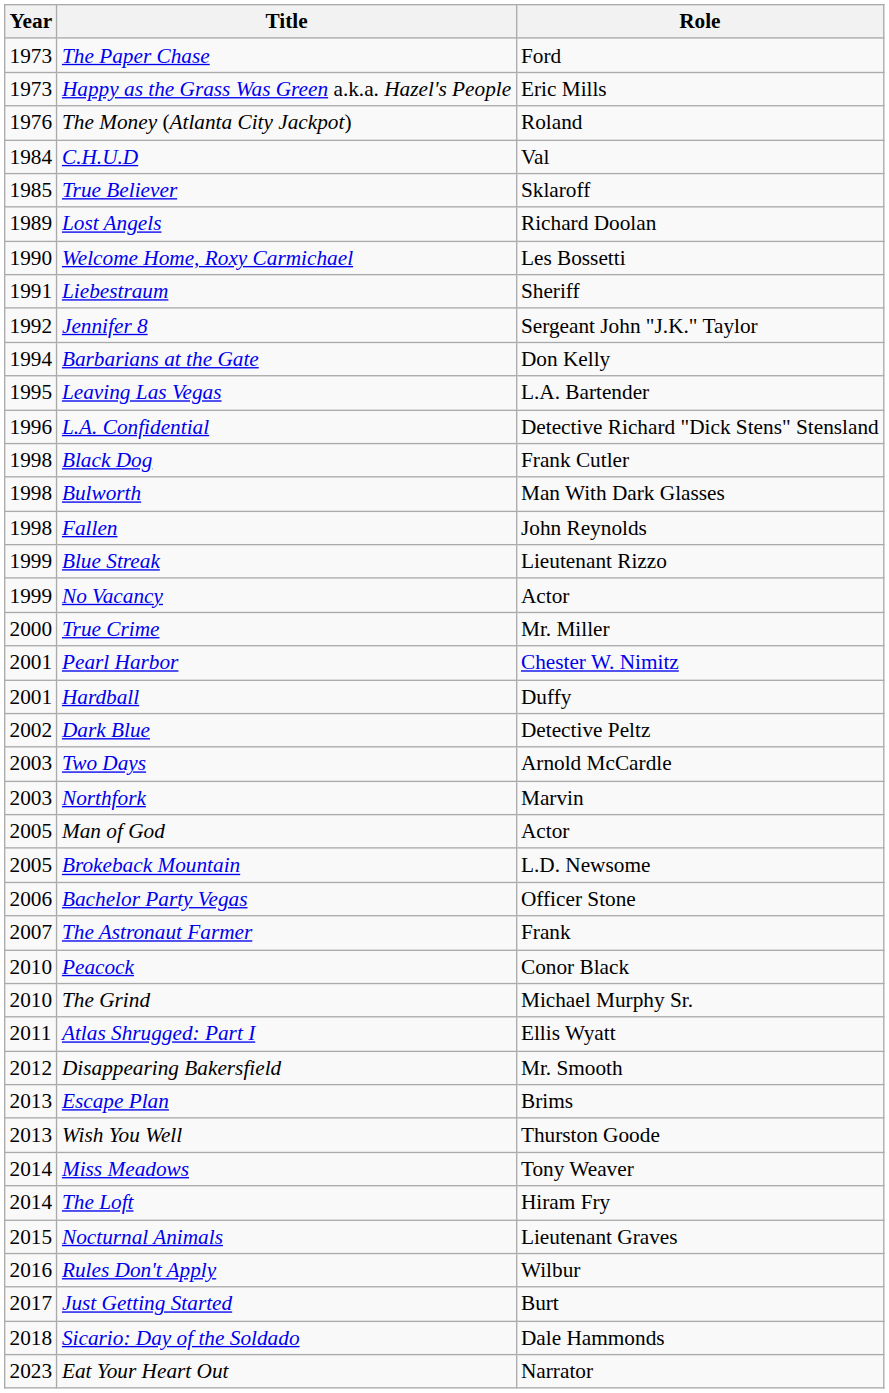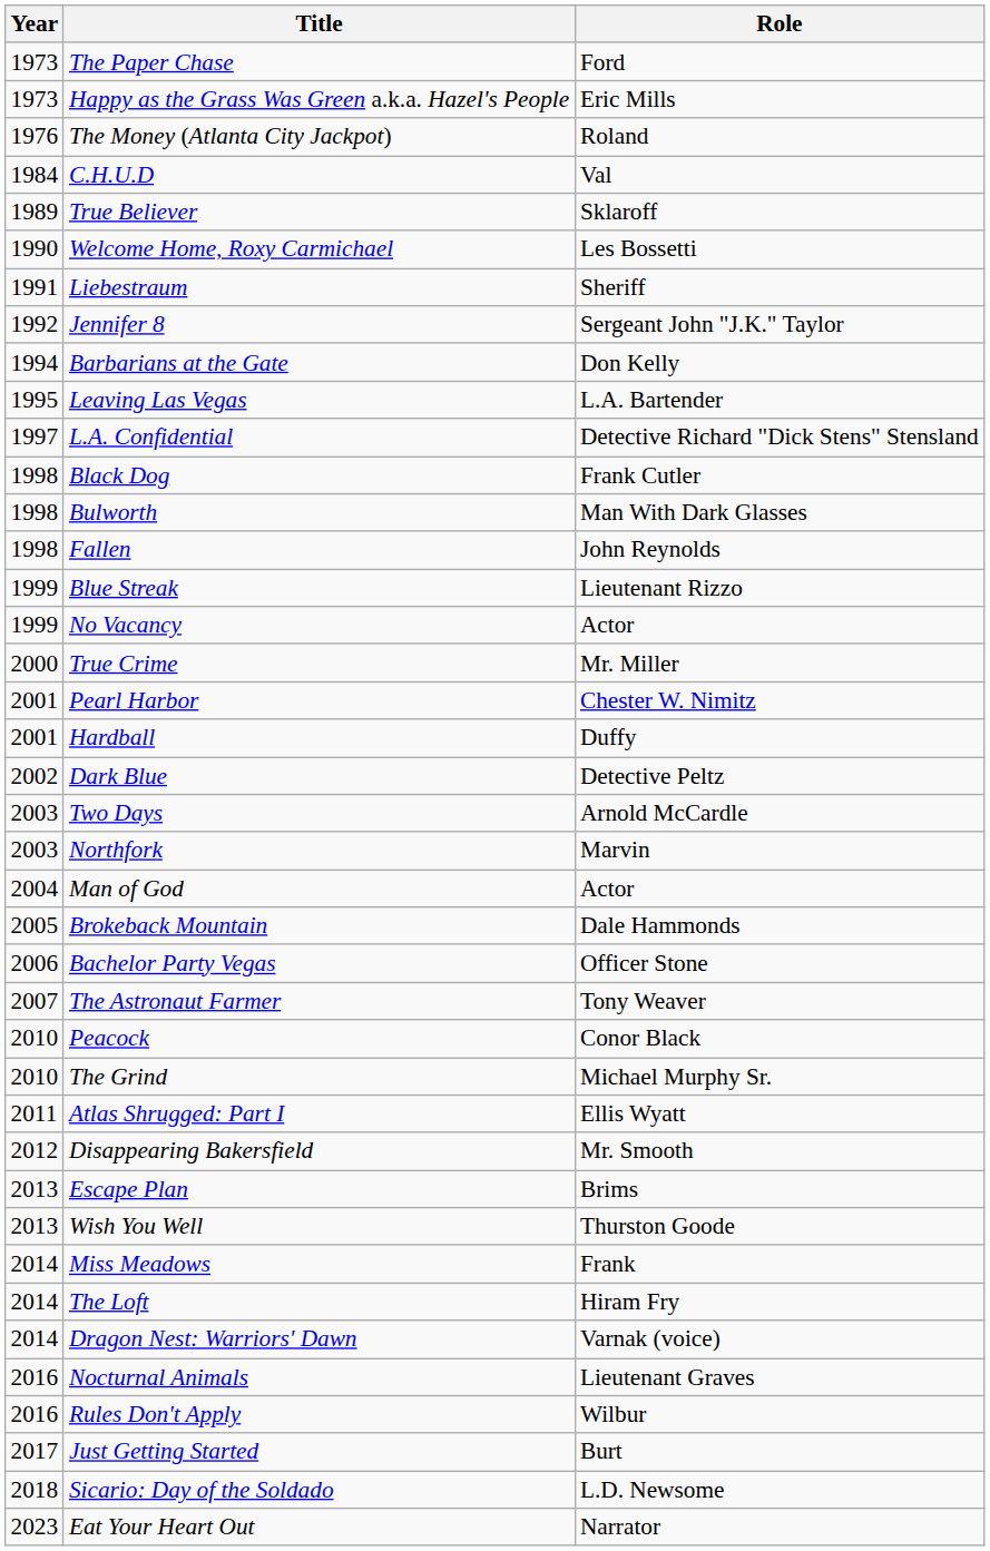True Believer | Year: 1985 -> 1989
- row: 1989 | Lost Angels | Richard Doolan
L.A. Confidential | Year: 1996 -> 1997
Man of God | Year: 2005 -> 2004
Brokeback Mountain | Role: L.D. Newsome -> Dale Hammonds
The Astronaut Farmer | Role: Frank -> Tony Weaver
Miss Meadows | Role: Tony Weaver -> Frank
+ row: 2014 | Dragon Nest: Warriors' Dawn | Varnak (voice)
Nocturnal Animals | Year: 2015 -> 2016
Sicario: Day of the Soldado | Role: Dale Hammonds -> L.D. Newsome
